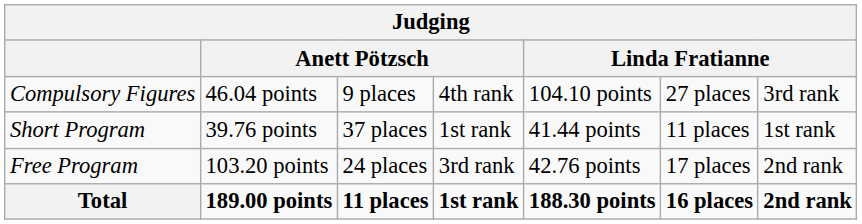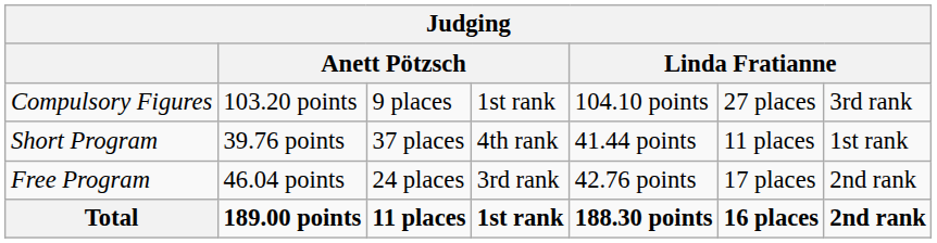Compulsory Figures | column 2: 46.04 points -> 103.20 points
Compulsory Figures | column 4: 4th rank -> 1st rank
Short Program | column 4: 1st rank -> 4th rank
Free Program | column 2: 103.20 points -> 46.04 points
